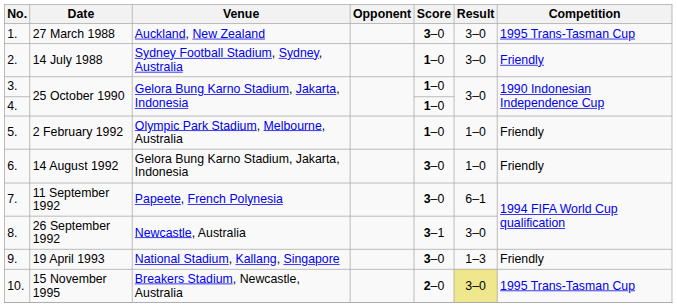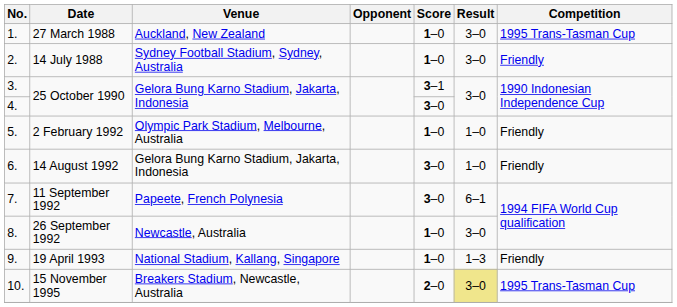27 March 1988 | Score: 3–0 -> 1–0
3. / 25 October 1990 | Score: 1–0 -> 3–1
4. / 25 October 1990 | Score: 1–0 -> 3–0
26 September 1992 | Score: 3–1 -> 1–0
19 April 1993 | Score: 3–0 -> 1–0
